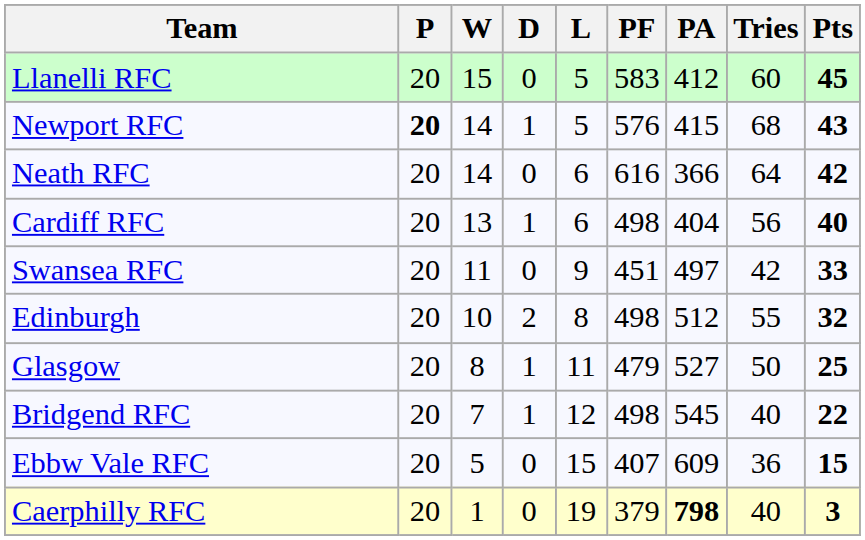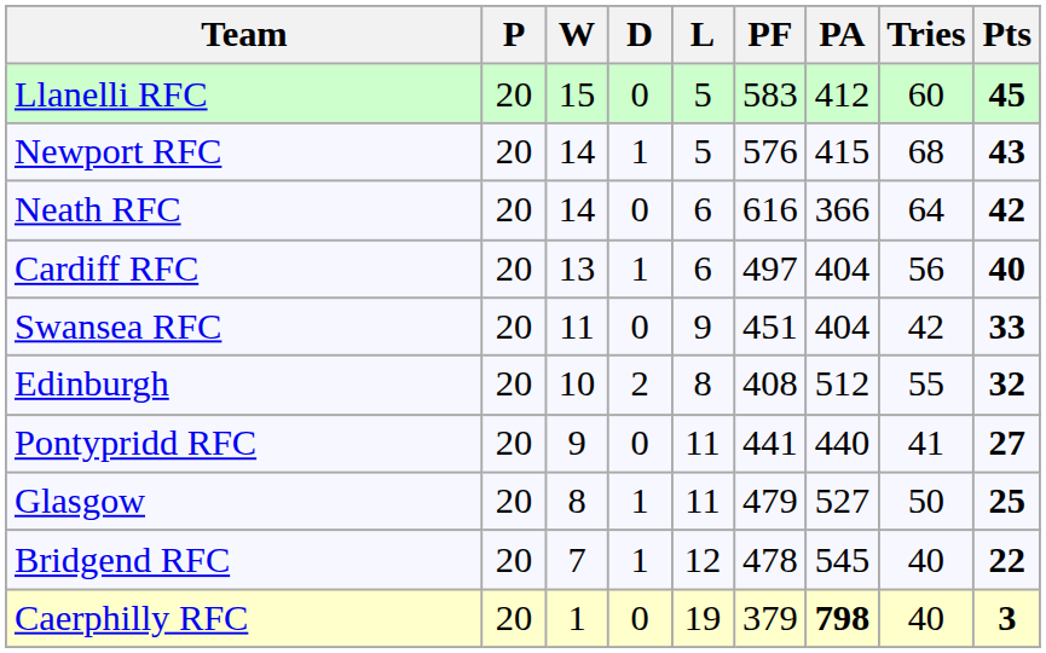Newport RFC | P: bold -> normal
Cardiff RFC | PF: 498 -> 497
Swansea RFC | PA: 497 -> 404
Edinburgh | PF: 498 -> 408
+ row: Pontypridd RFC | 20 | 9 | 0 | 11 | 441 | 440 | 41 | 27
Bridgend RFC | PF: 498 -> 478
- row: Ebbw Vale RFC | 20 | 5 | 0 | 15 | 407 | 609 | 36 | 15
